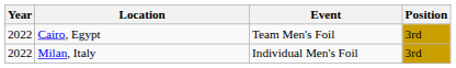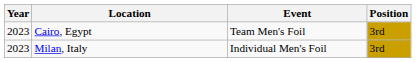Cairo, Egypt | Year: 2022 -> 2023
Milan, Italy | Year: 2022 -> 2023
